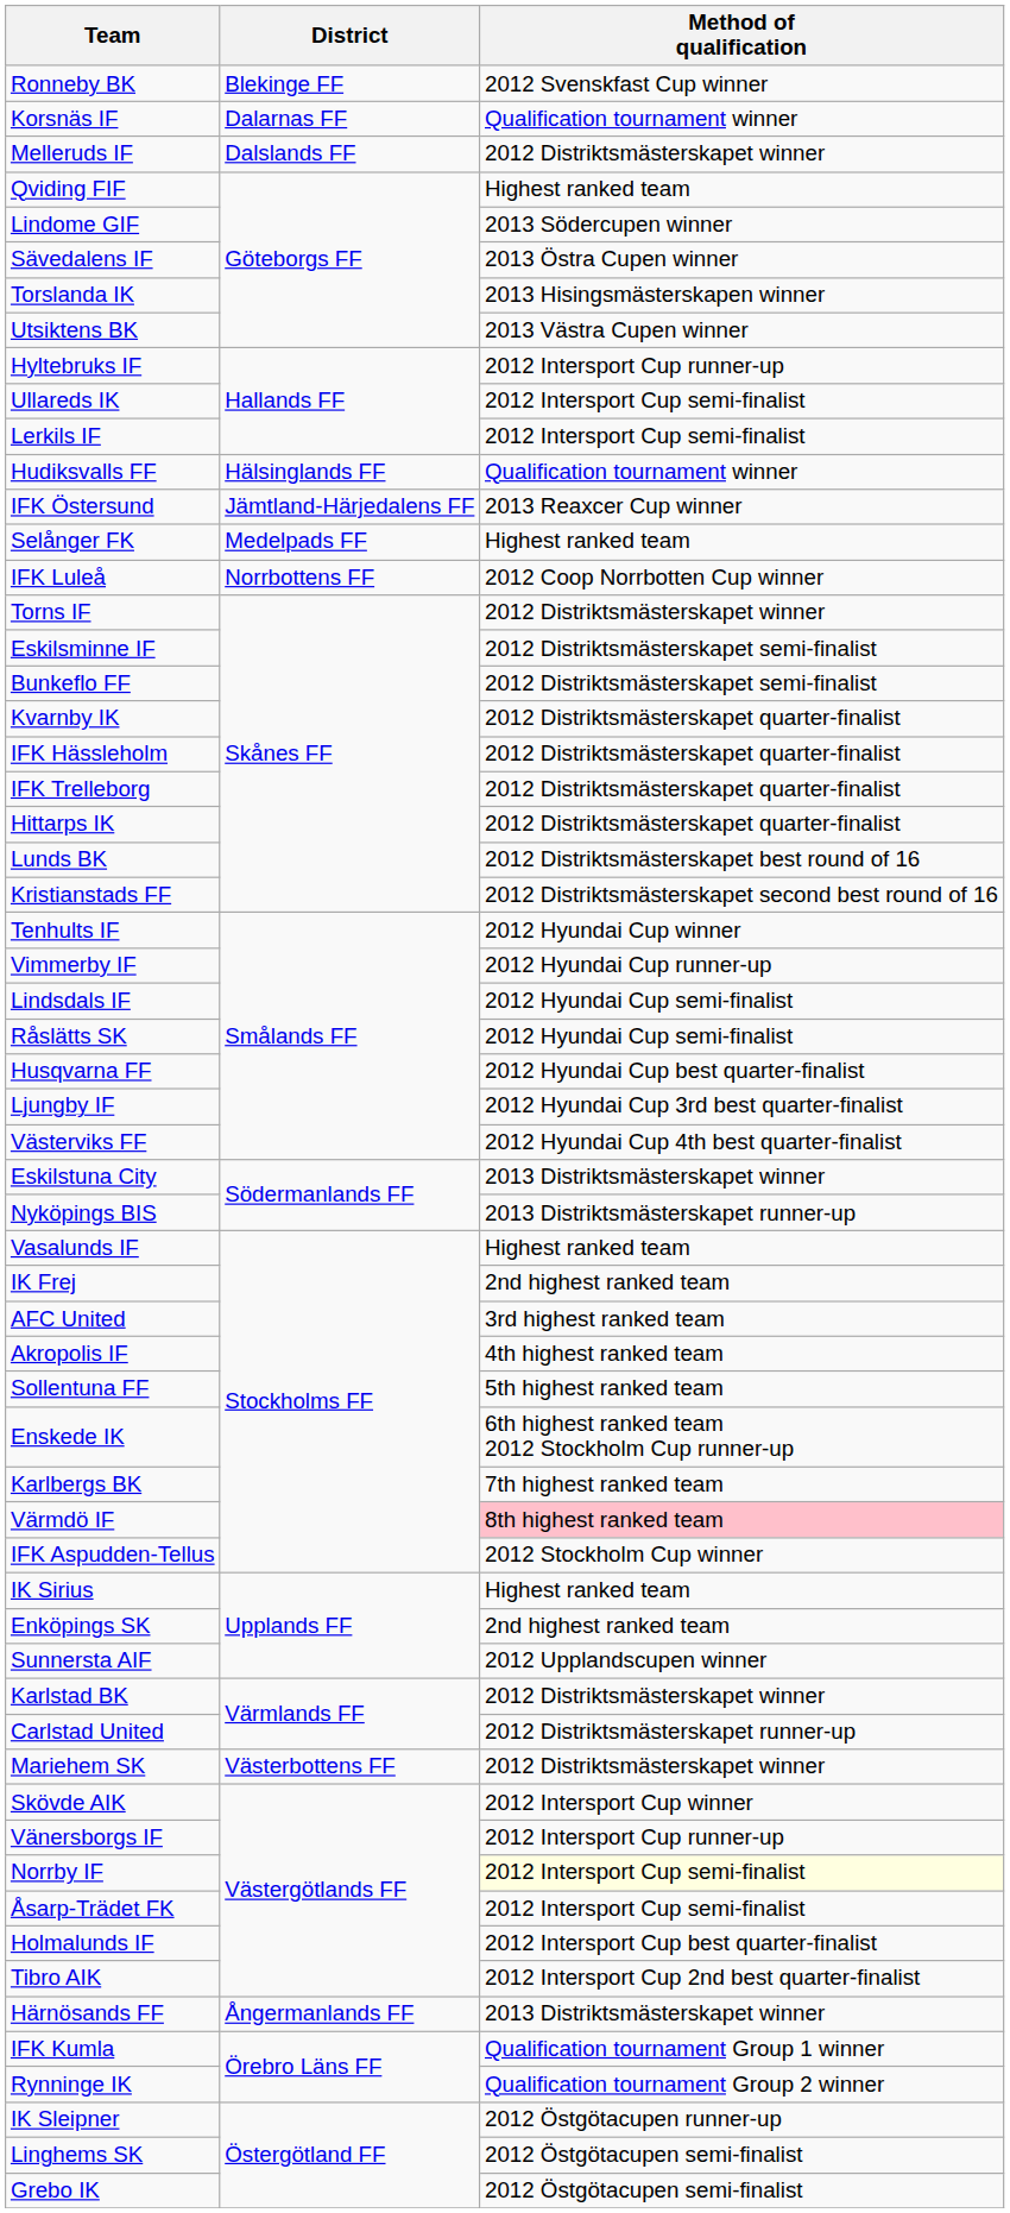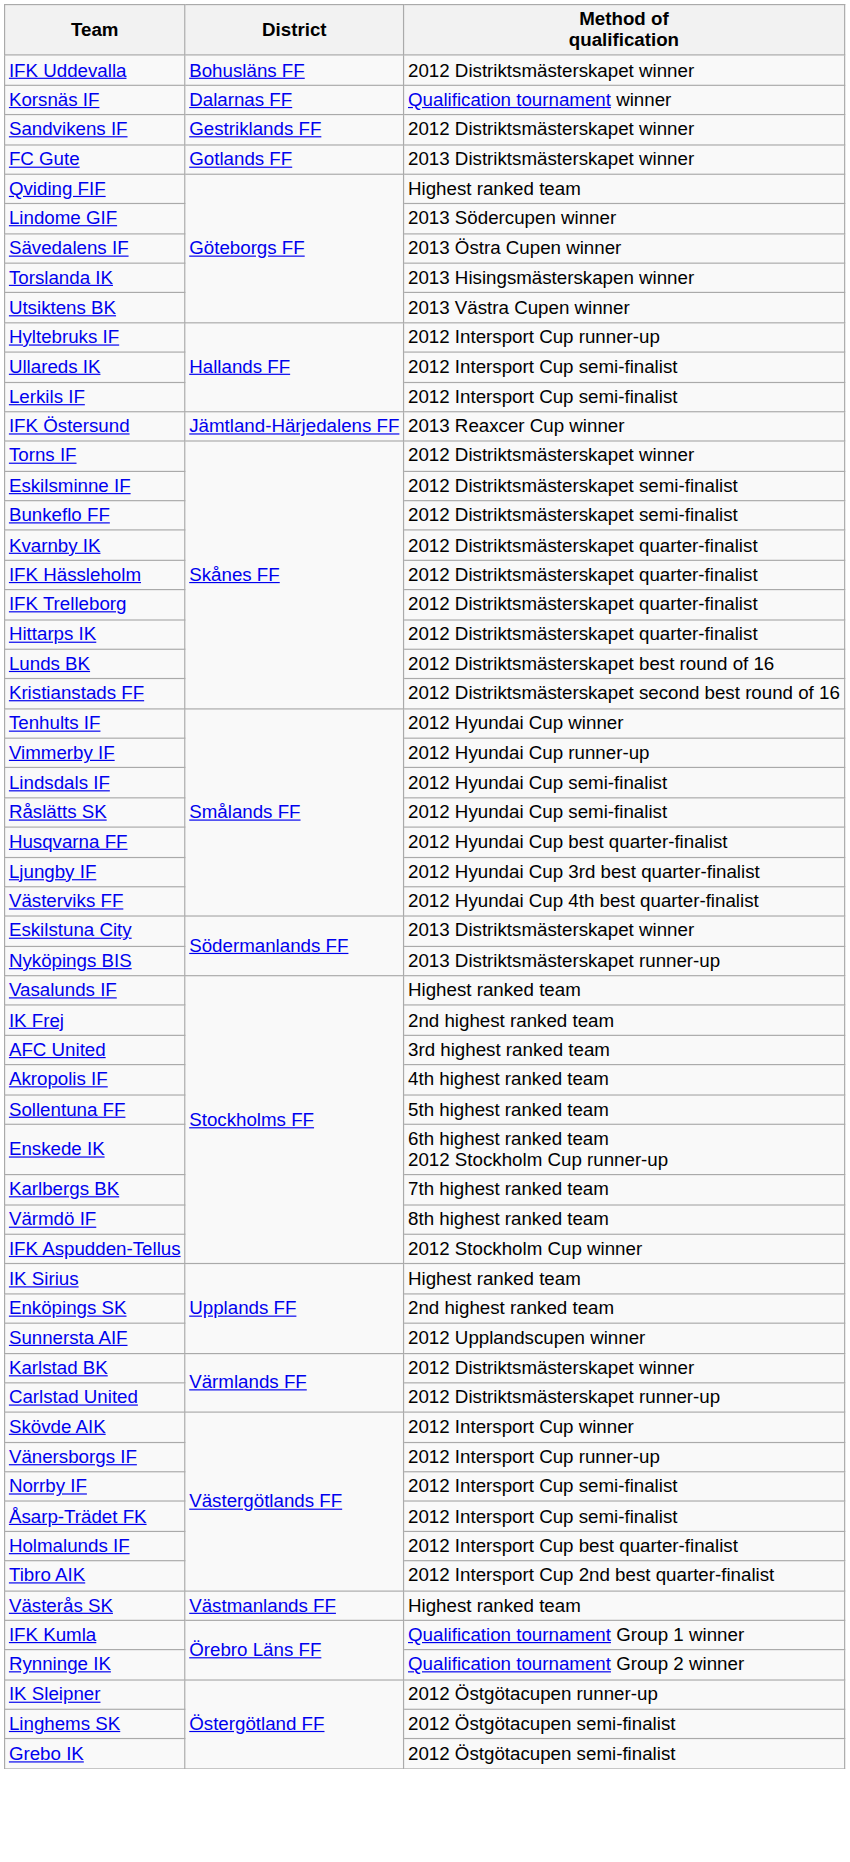- row: Ronneby BK | Blekinge FF | 2012 Svenskfast Cup winner
+ row: IFK Uddevalla | Bohusläns FF | 2012 Distriktsmästerskapet winner
- row: Melleruds IF | Dalslands FF | 2012 Distriktsmästerskapet winner
+ row: Sandvikens IF | Gestriklands FF | 2012 Distriktsmästerskapet winner
+ row: FC Gute | Gotlands FF | 2013 Distriktsmästerskapet winner
- row: Hudiksvalls FF | Hälsinglands FF | Qualification tournament winner
- row: Selånger FK | Medelpads FF | Highest ranked team
- row: IFK Luleå | Norrbottens FF | 2012 Coop Norrbotten Cup winner
Värmdö IF | Method of qualification: pink background -> no background
- row: Mariehem SK | Västerbottens FF | 2012 Distriktsmästerskapet winner
Norrby IF | Method of qualification: lightyellow background -> no background
+ row: Västerås SK | Västmanlands FF | Highest ranked team
- row: Härnösands FF | Ångermanlands FF | 2013 Distriktsmästerskapet winner
